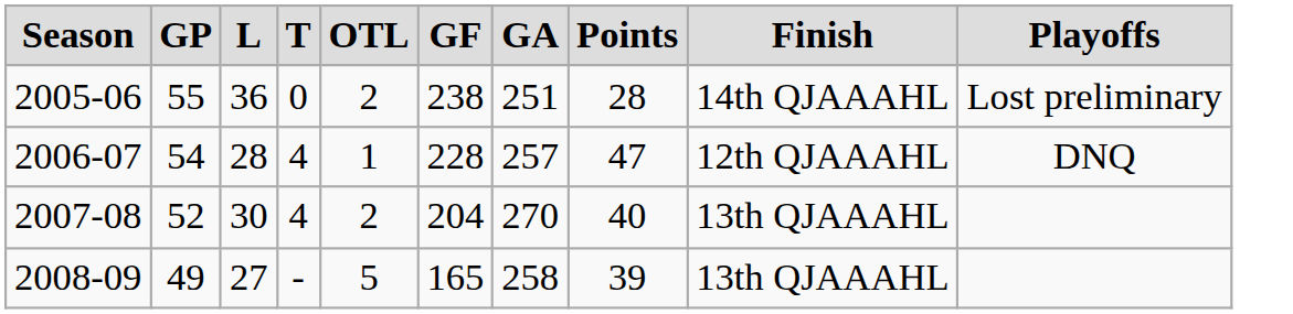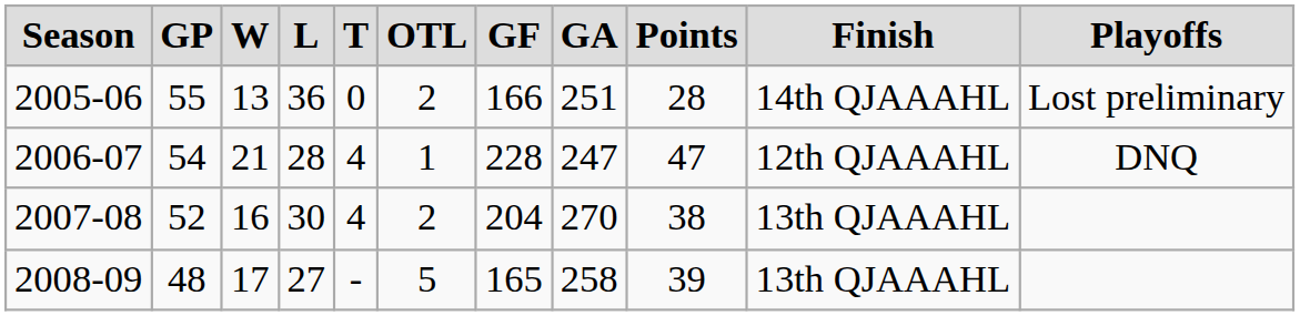+ column: W | 13 | 21 | 16 | 17
2005-06 | GF: 238 -> 166
2006-07 | GA: 257 -> 247
2007-08 | Points: 40 -> 38
2008-09 | GP: 49 -> 48
